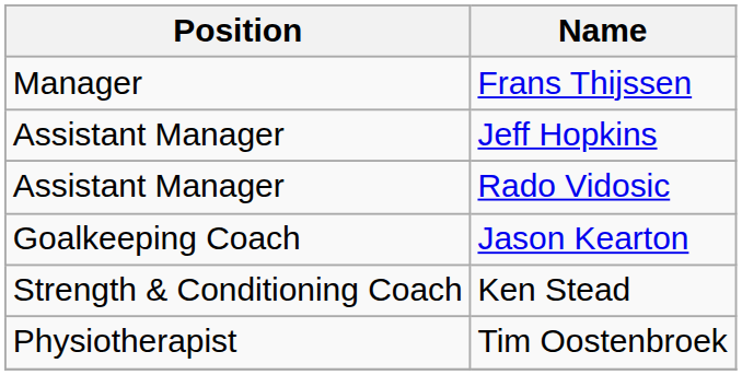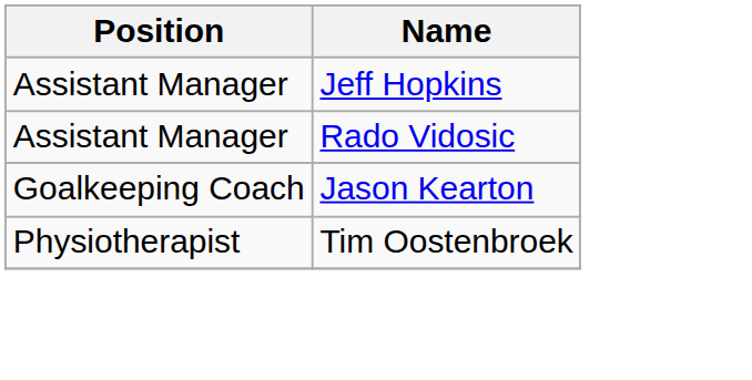- row: Manager | Frans Thijssen
- row: Strength & Conditioning Coach | Ken Stead
